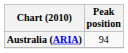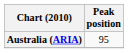Australia (ARIA) | Peak position: 94 -> 95
